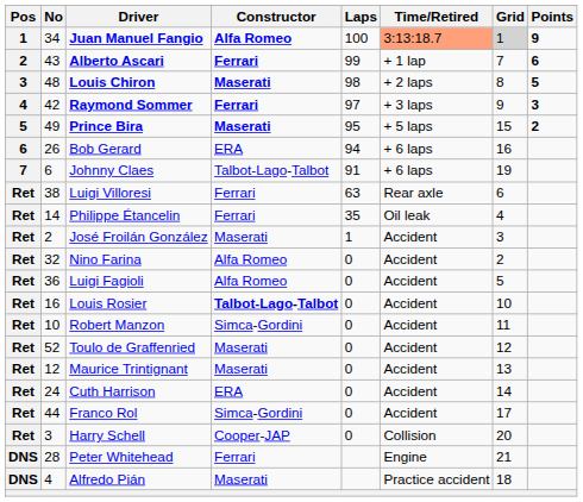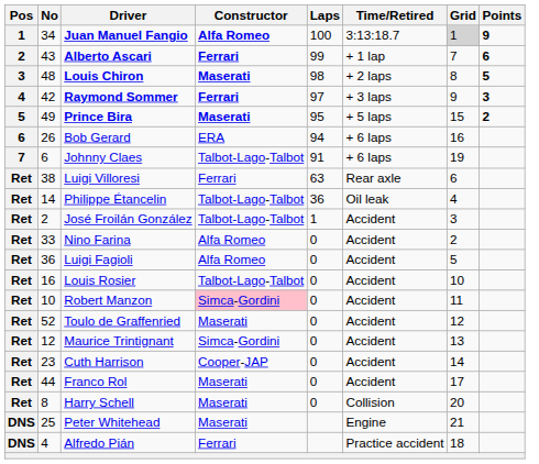Juan Manuel Fangio | Time/Retired: lightsalmon background -> no background
Philippe Étancelin | Constructor: Ferrari -> Talbot-Lago-Talbot
Philippe Étancelin | Laps: 35 -> 36
José Froilán González | Constructor: Maserati -> Talbot-Lago-Talbot
Nino Farina | No: 32 -> 33
Louis Rosier | Constructor: bold -> normal
Robert Manzon | Constructor: no background -> pink background
Maurice Trintignant | Constructor: Maserati -> Simca-Gordini
Cuth Harrison | No: 24 -> 23
Cuth Harrison | Constructor: ERA -> Cooper-JAP
Franco Rol | Constructor: Simca-Gordini -> Maserati
Harry Schell | No: 3 -> 8
Harry Schell | Constructor: Cooper-JAP -> Maserati
Peter Whitehead | No: 28 -> 25
Peter Whitehead | Constructor: Ferrari -> Maserati
Alfredo Pián | Constructor: Maserati -> Ferrari
